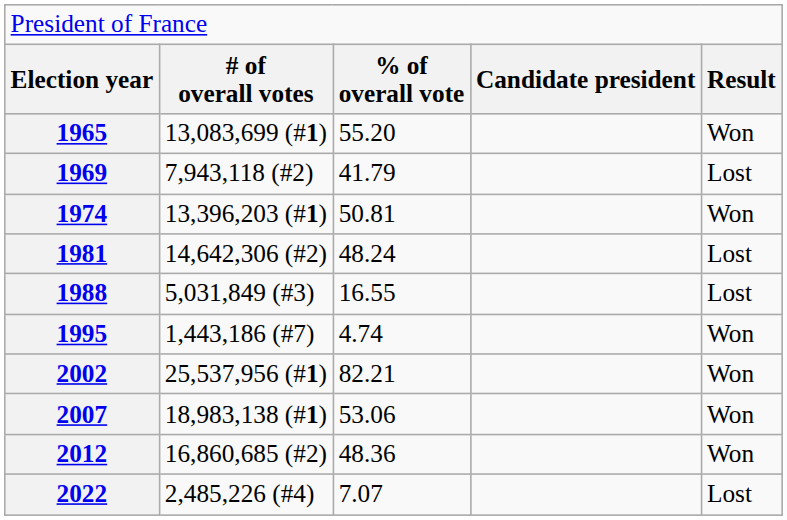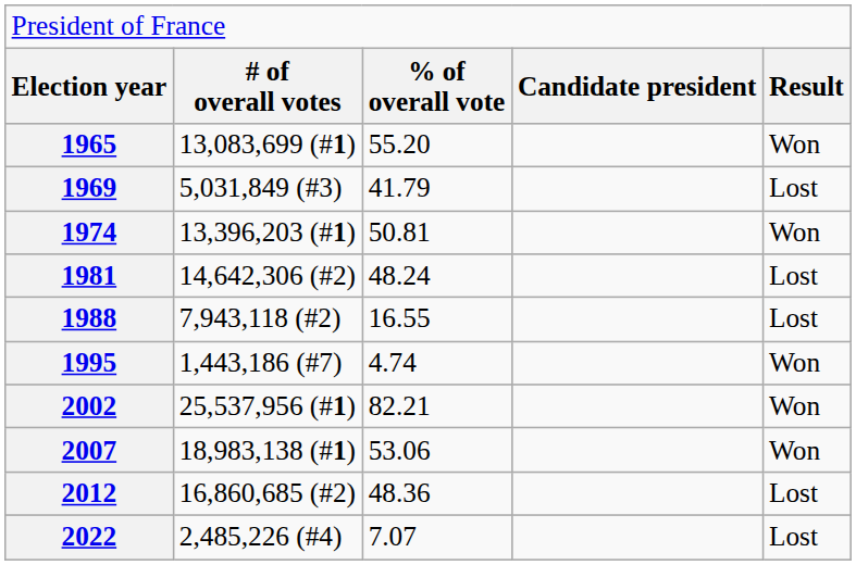1969 | column 2: 7,943,118 (#2) -> 5,031,849 (#3)
1988 | column 2: 5,031,849 (#3) -> 7,943,118 (#2)
2012 | column 5: Won -> Lost
